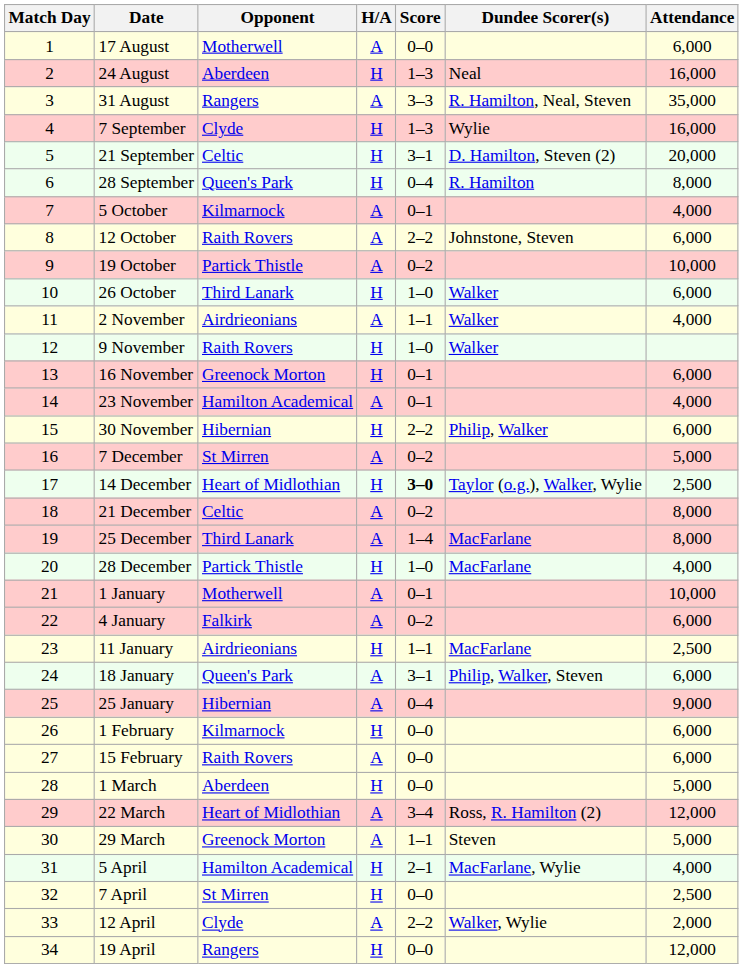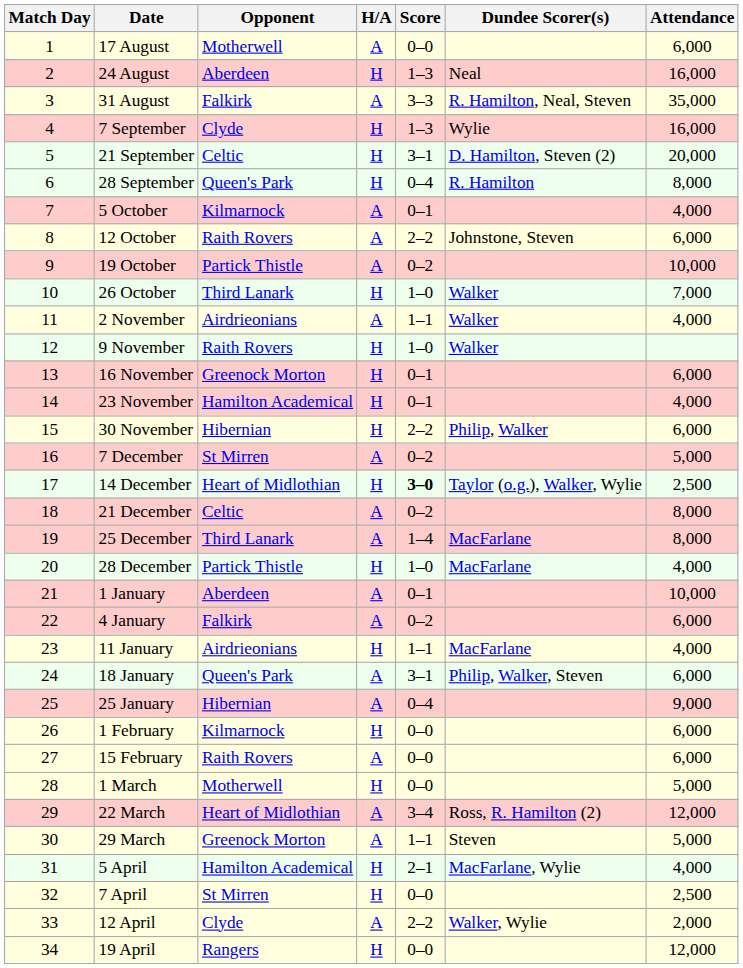31 August | Opponent: Rangers -> Falkirk
26 October | Attendance: 6,000 -> 7,000
23 November | H/A: A -> H
1 January | Opponent: Motherwell -> Aberdeen
11 January | Attendance: 2,500 -> 4,000
1 March | Opponent: Aberdeen -> Motherwell
